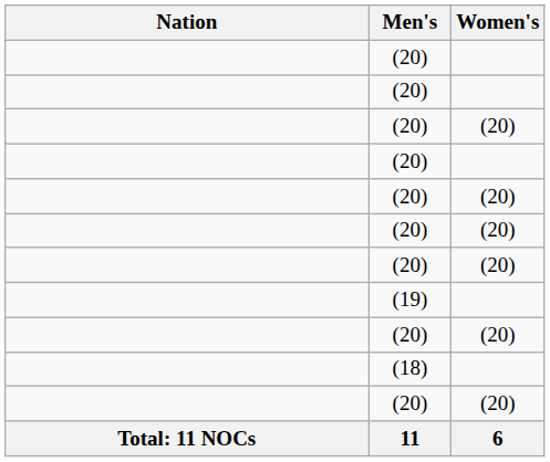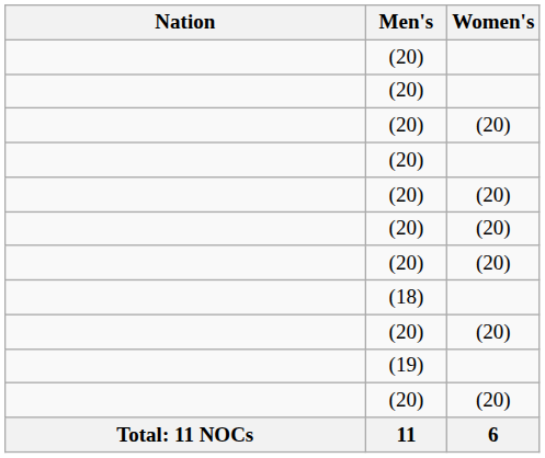rows swapped: (19) <-> (18)
